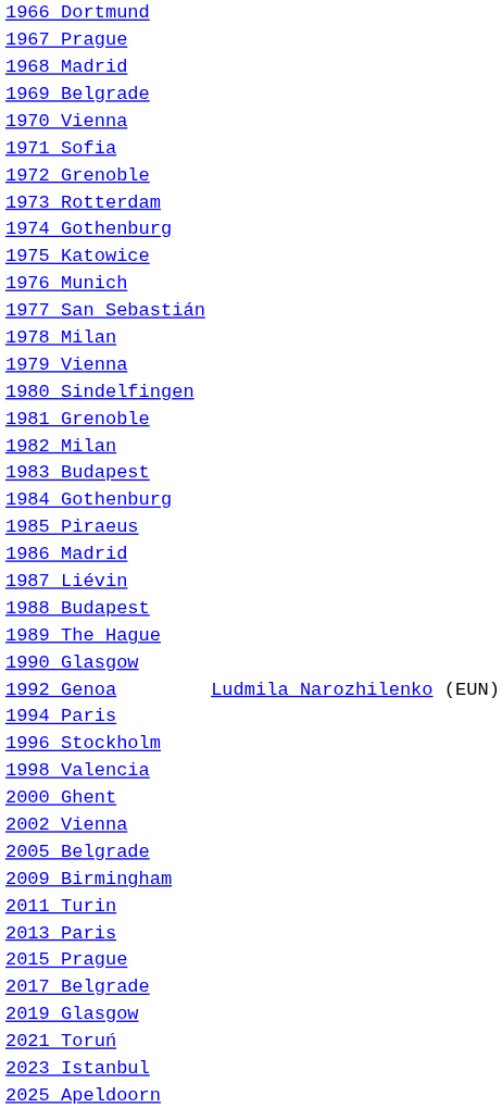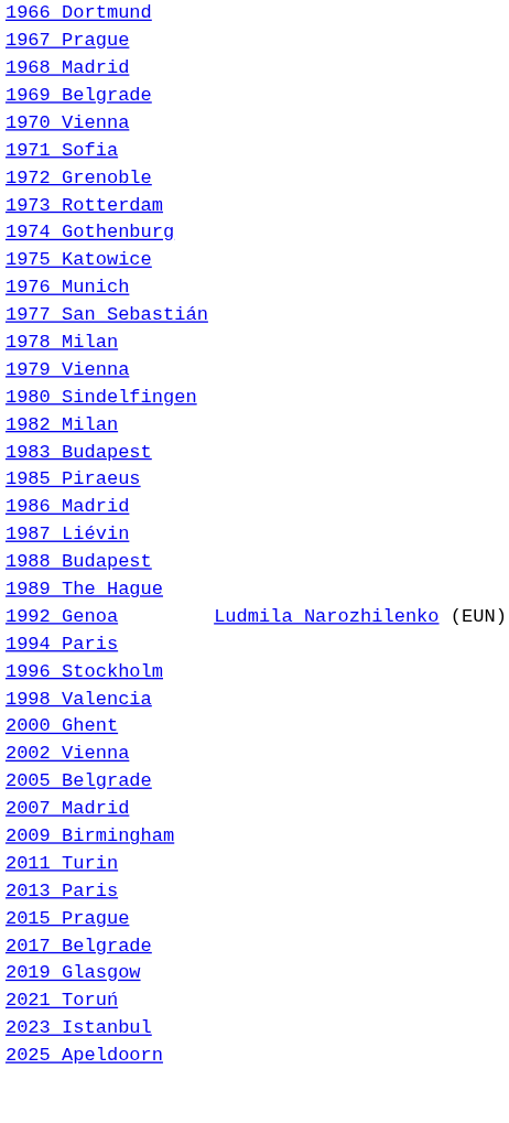- row: 1981 Grenoble
- row: 1984 Gothenburg
- row: 1990 Glasgow
+ row: 2007 Madrid
